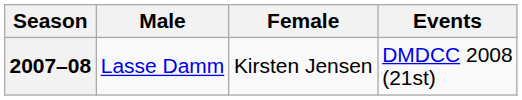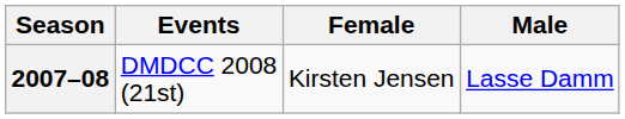columns swapped: Male <-> Events
